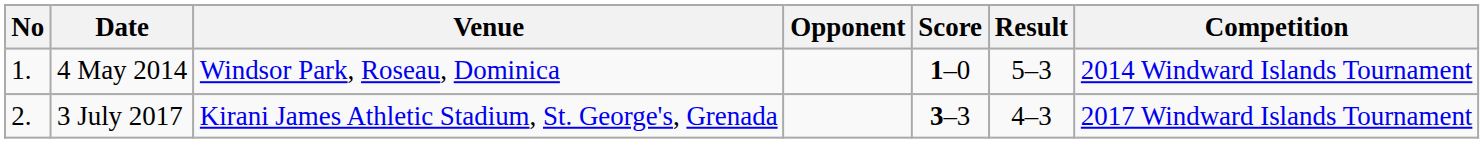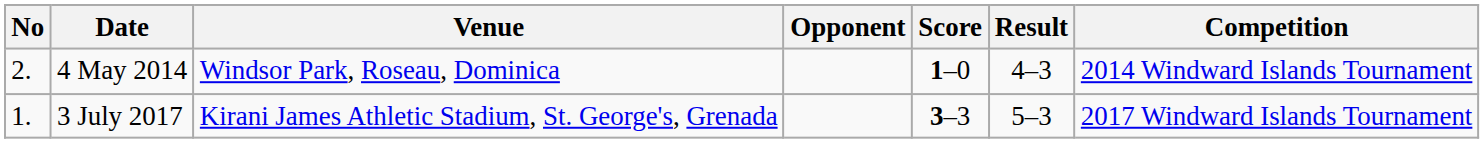4 May 2014 | No: 1. -> 2.
4 May 2014 | Result: 5–3 -> 4–3
3 July 2017 | No: 2. -> 1.
3 July 2017 | Result: 4–3 -> 5–3
